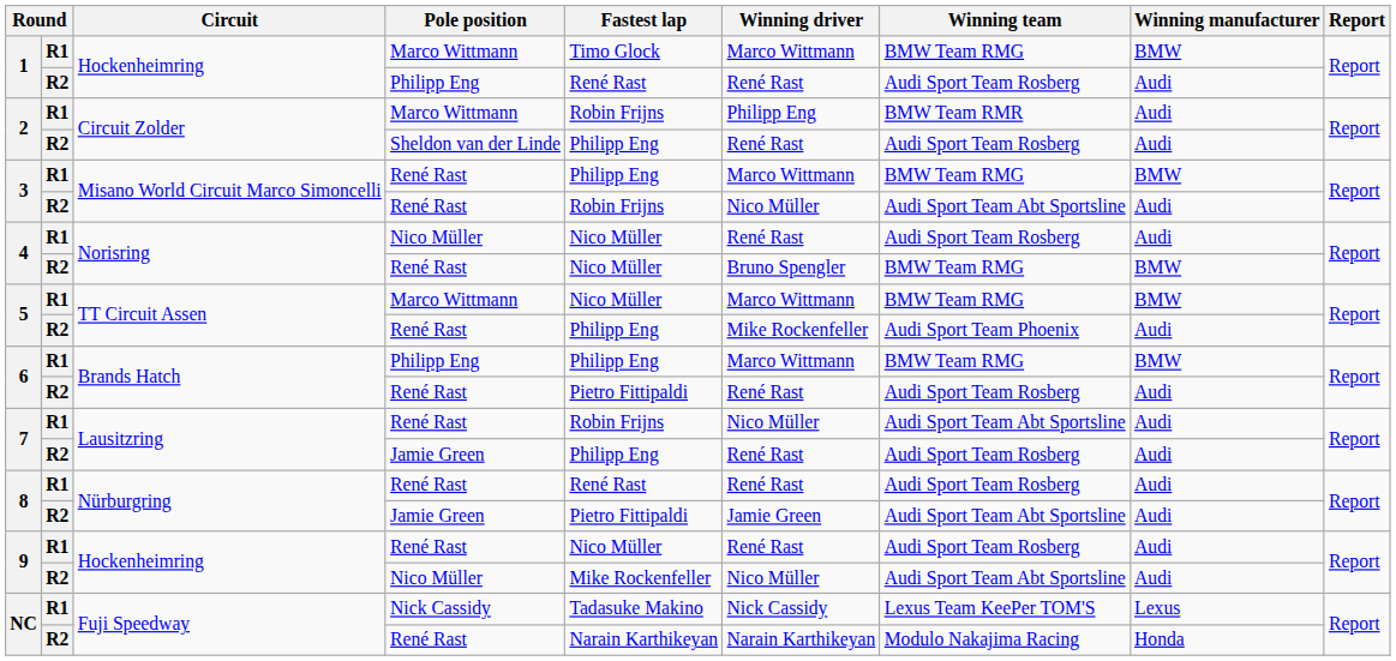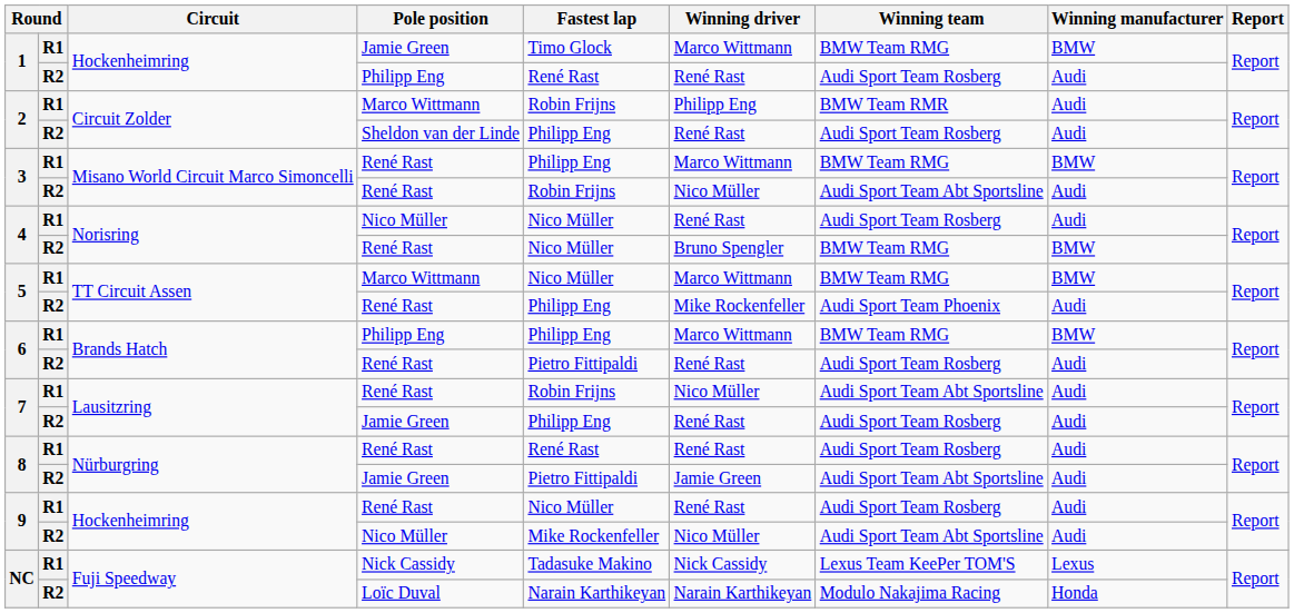1 / R1 | Pole position: Marco Wittmann -> Jamie Green
NC / R2 | Pole position: René Rast -> Loïc Duval
